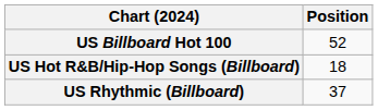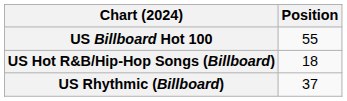US Billboard Hot 100 | Position: 52 -> 55
